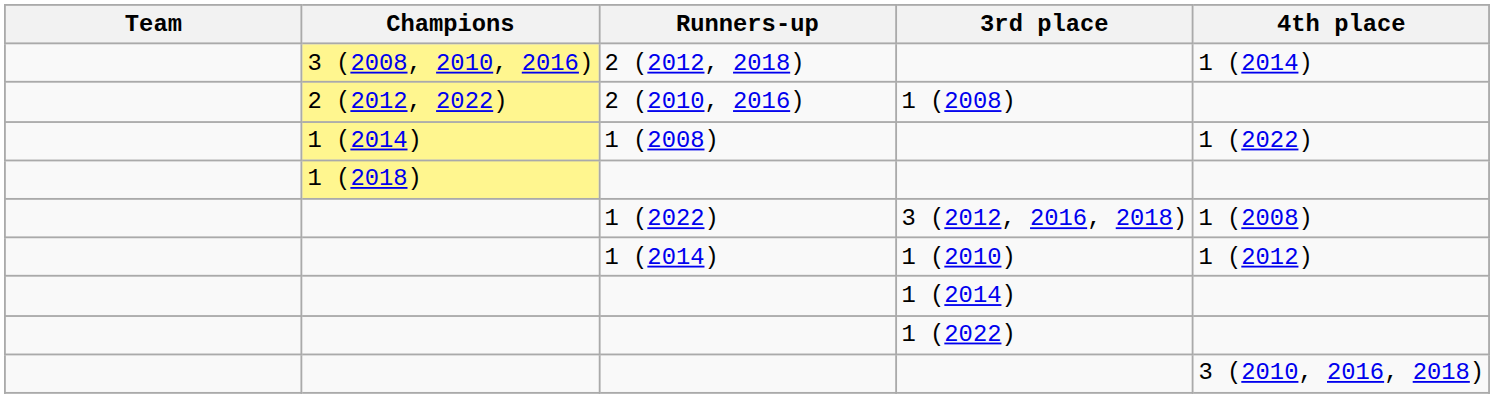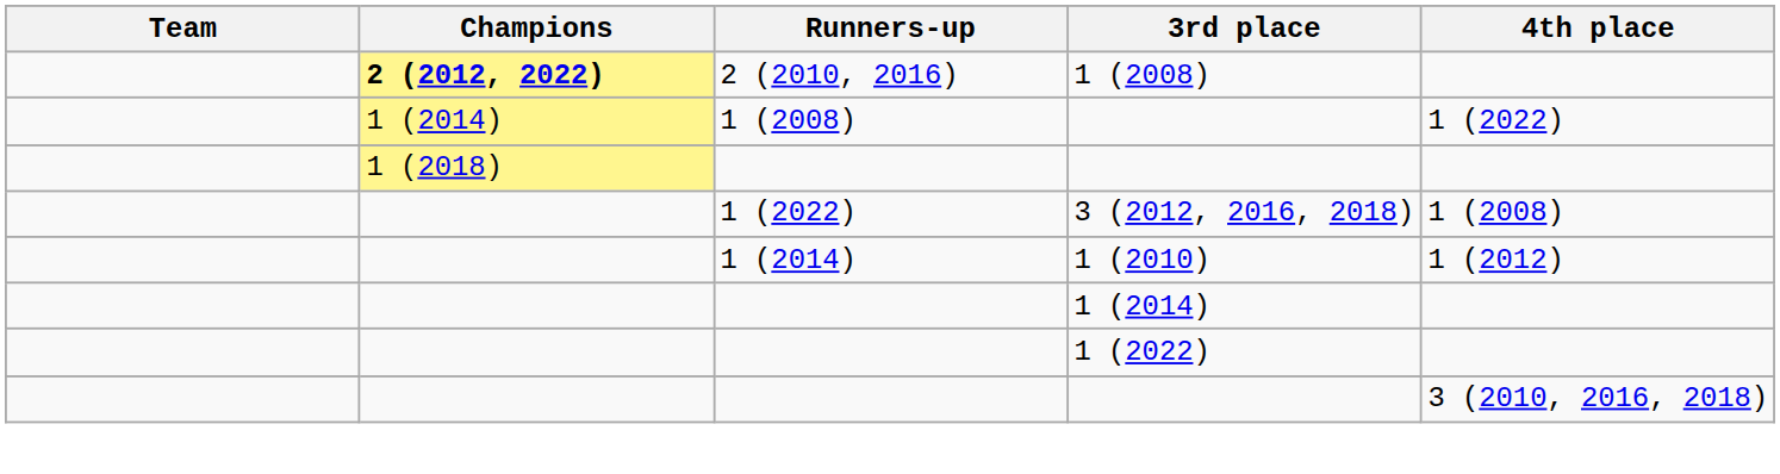- row: 3 (2008, 2010, 2016) | 2 (2012, 2018) | 1 (2014)
2 (2010, 2016) | Champions: normal -> bold
